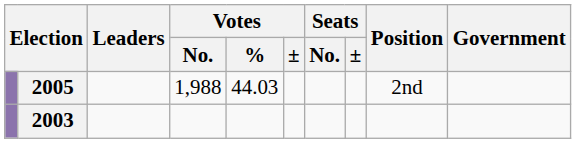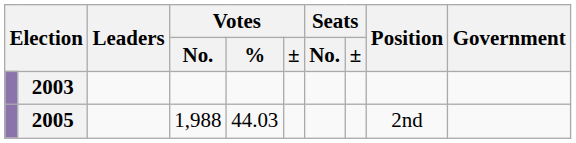rows swapped: 2003 <-> 2005
